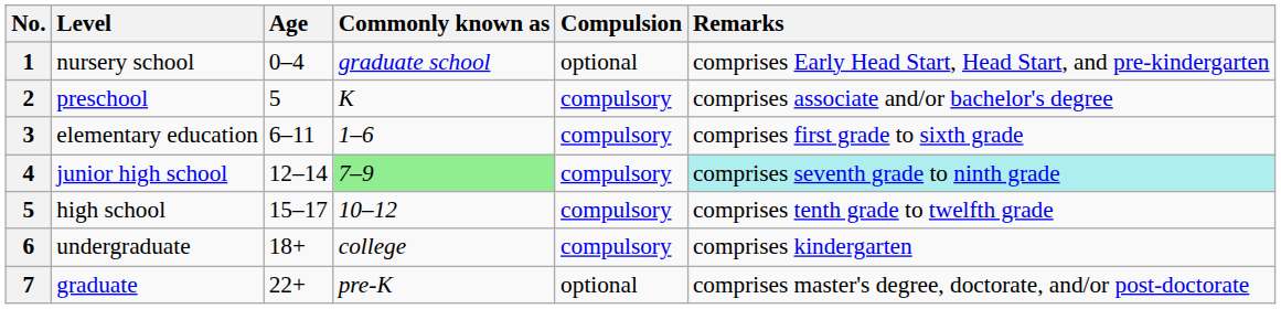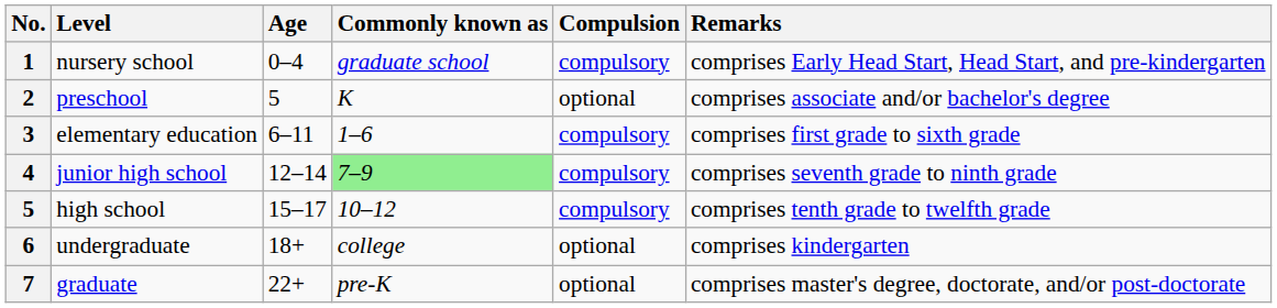nursery school | Compulsion: optional -> compulsory
preschool | Compulsion: compulsory -> optional
junior high school | Remarks: paleturquoise background -> no background
undergraduate | Compulsion: compulsory -> optional
